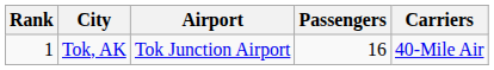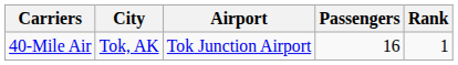columns swapped: Rank <-> Carriers
